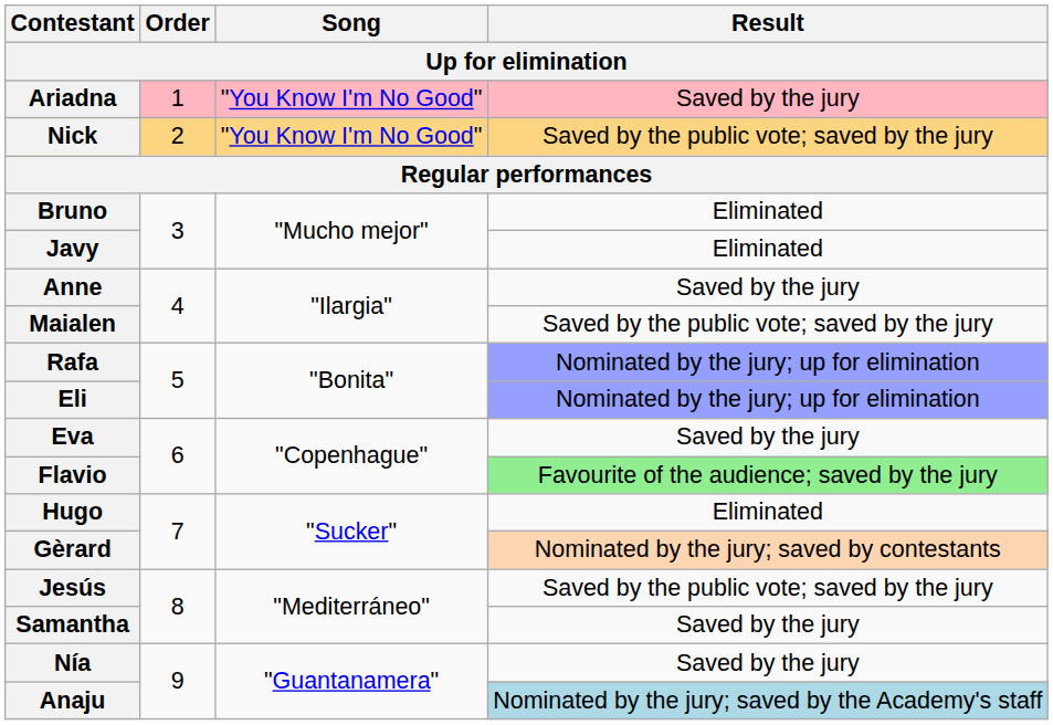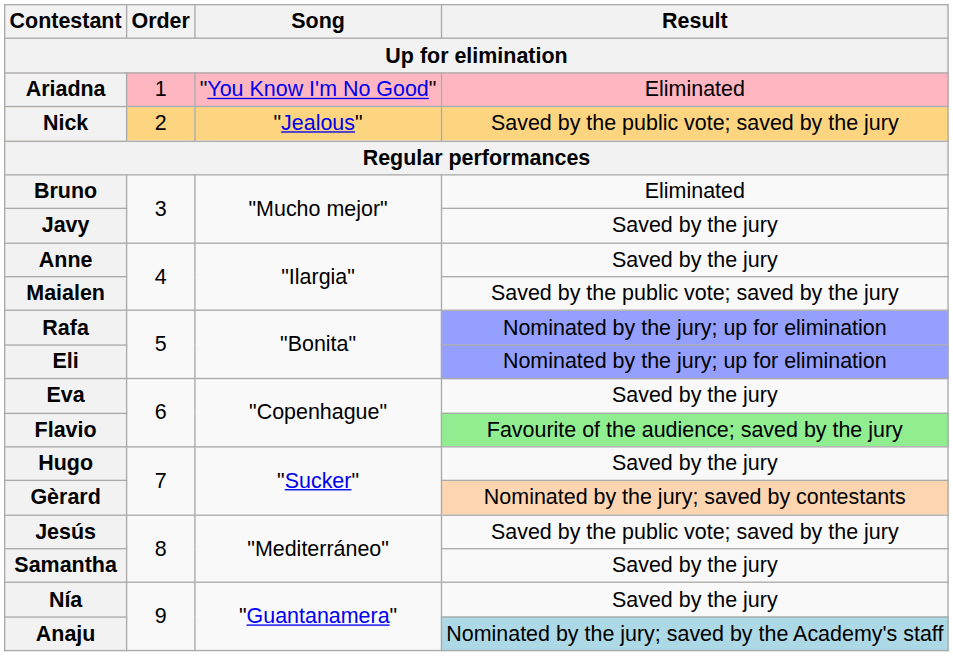Ariadna | Result: Saved by the jury -> Eliminated
Nick | Song: "You Know I'm No Good" -> "Jealous"
Javy | Result: Eliminated -> Saved by the jury
Hugo | Result: Eliminated -> Saved by the jury
